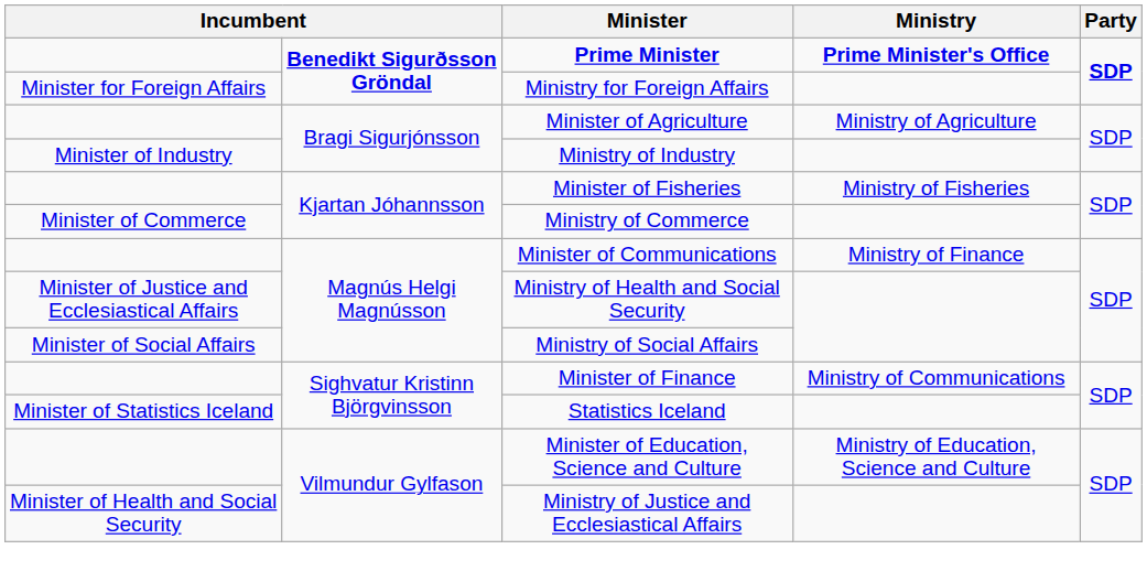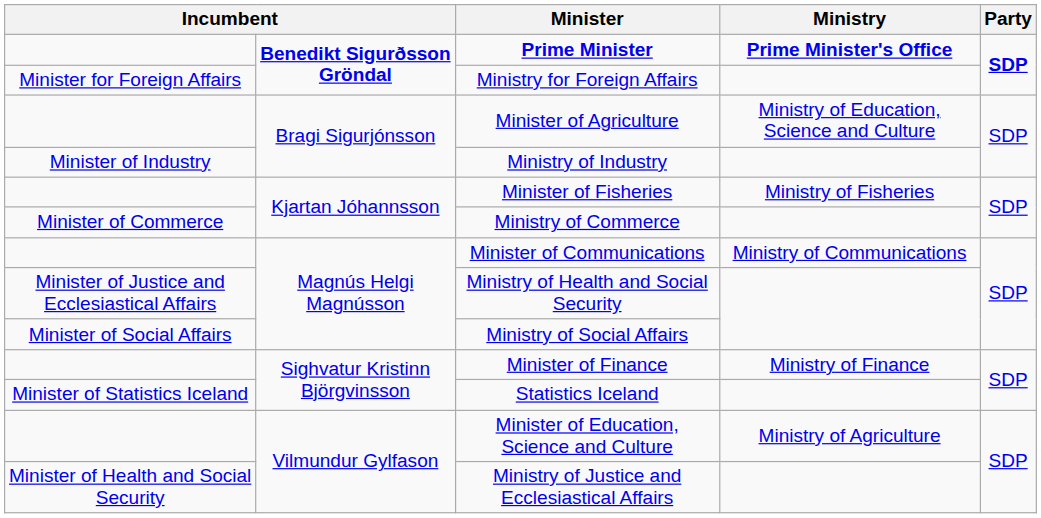Minister of Agriculture | Ministry: Ministry of Agriculture -> Ministry of Education, Science and Culture
Minister of Communications | Ministry: Ministry of Finance -> Ministry of Communications
Minister of Finance | Ministry: Ministry of Communications -> Ministry of Finance
Minister of Education, Science and Culture | Ministry: Ministry of Education, Science and Culture -> Ministry of Agriculture
